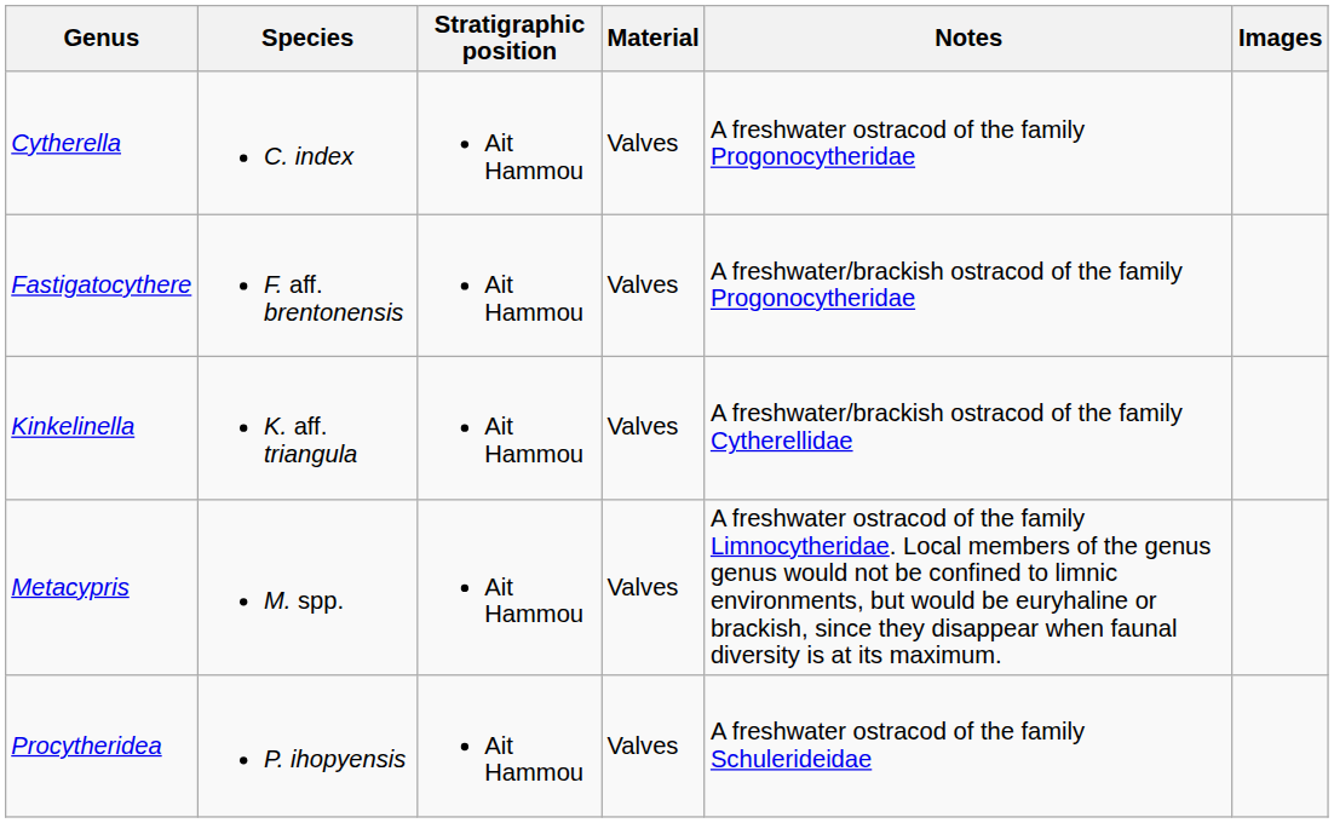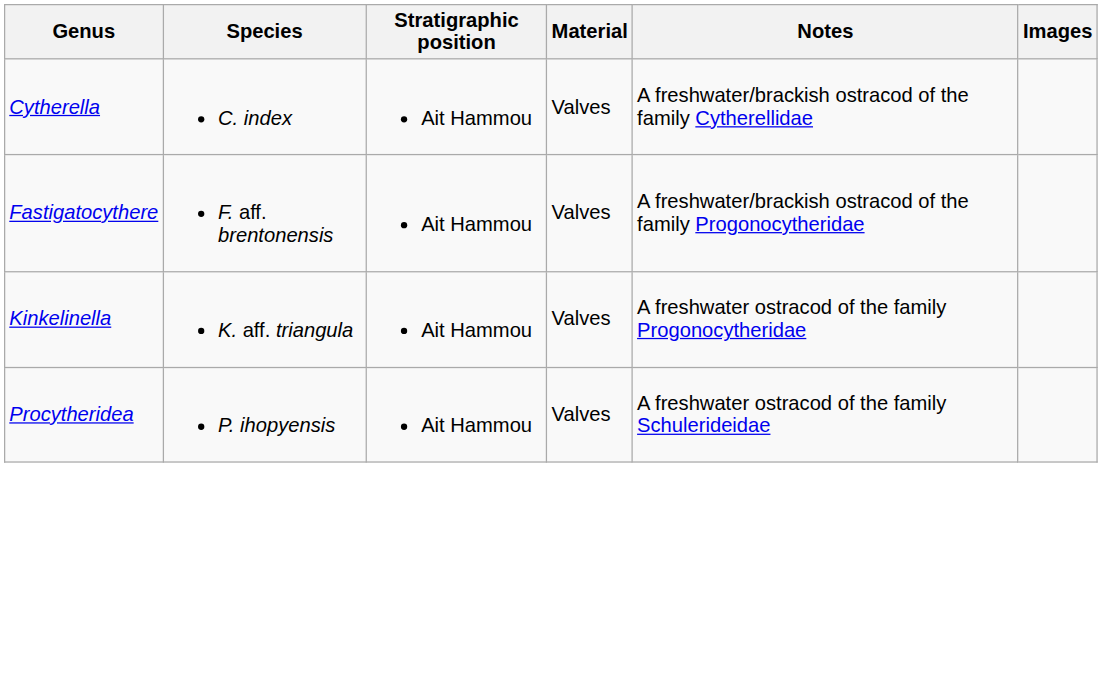Cytherella | Notes: A freshwater ostracod of the family Progonocytheridae -> A freshwater/brackish ostracod of the family Cytherellidae
Kinkelinella | Notes: A freshwater/brackish ostracod of the family Cytherellidae -> A freshwater ostracod of the family Progonocytheridae
- row: Metacypris | M. spp. | Ait Hammou | Valves | A freshwater ostracod of the family Limnocytheridae. Local members of the genus genus would not be confined to limnic environments, but would be euryhaline or brackish, since they disappear when faunal diversity is at its maximum.
